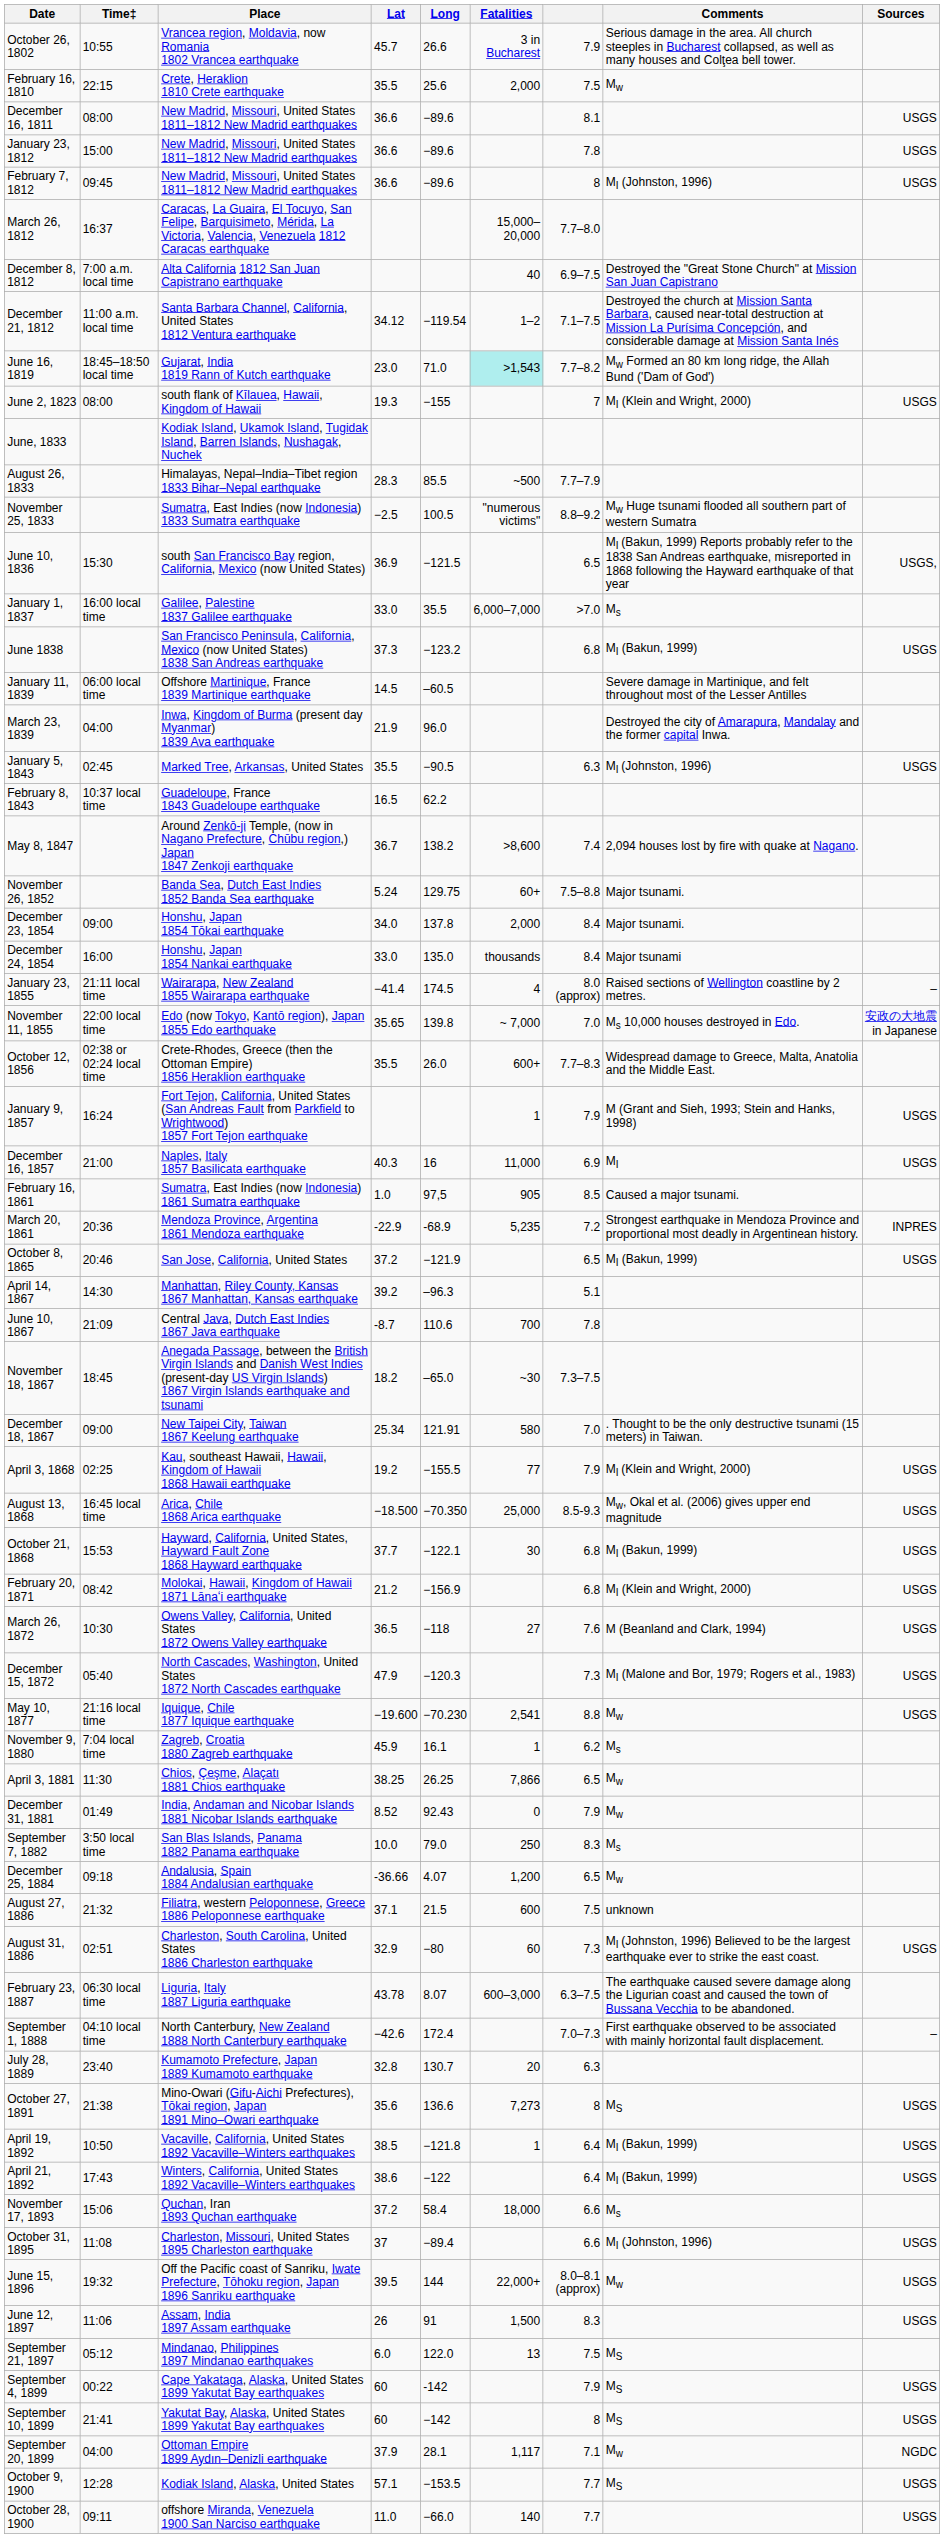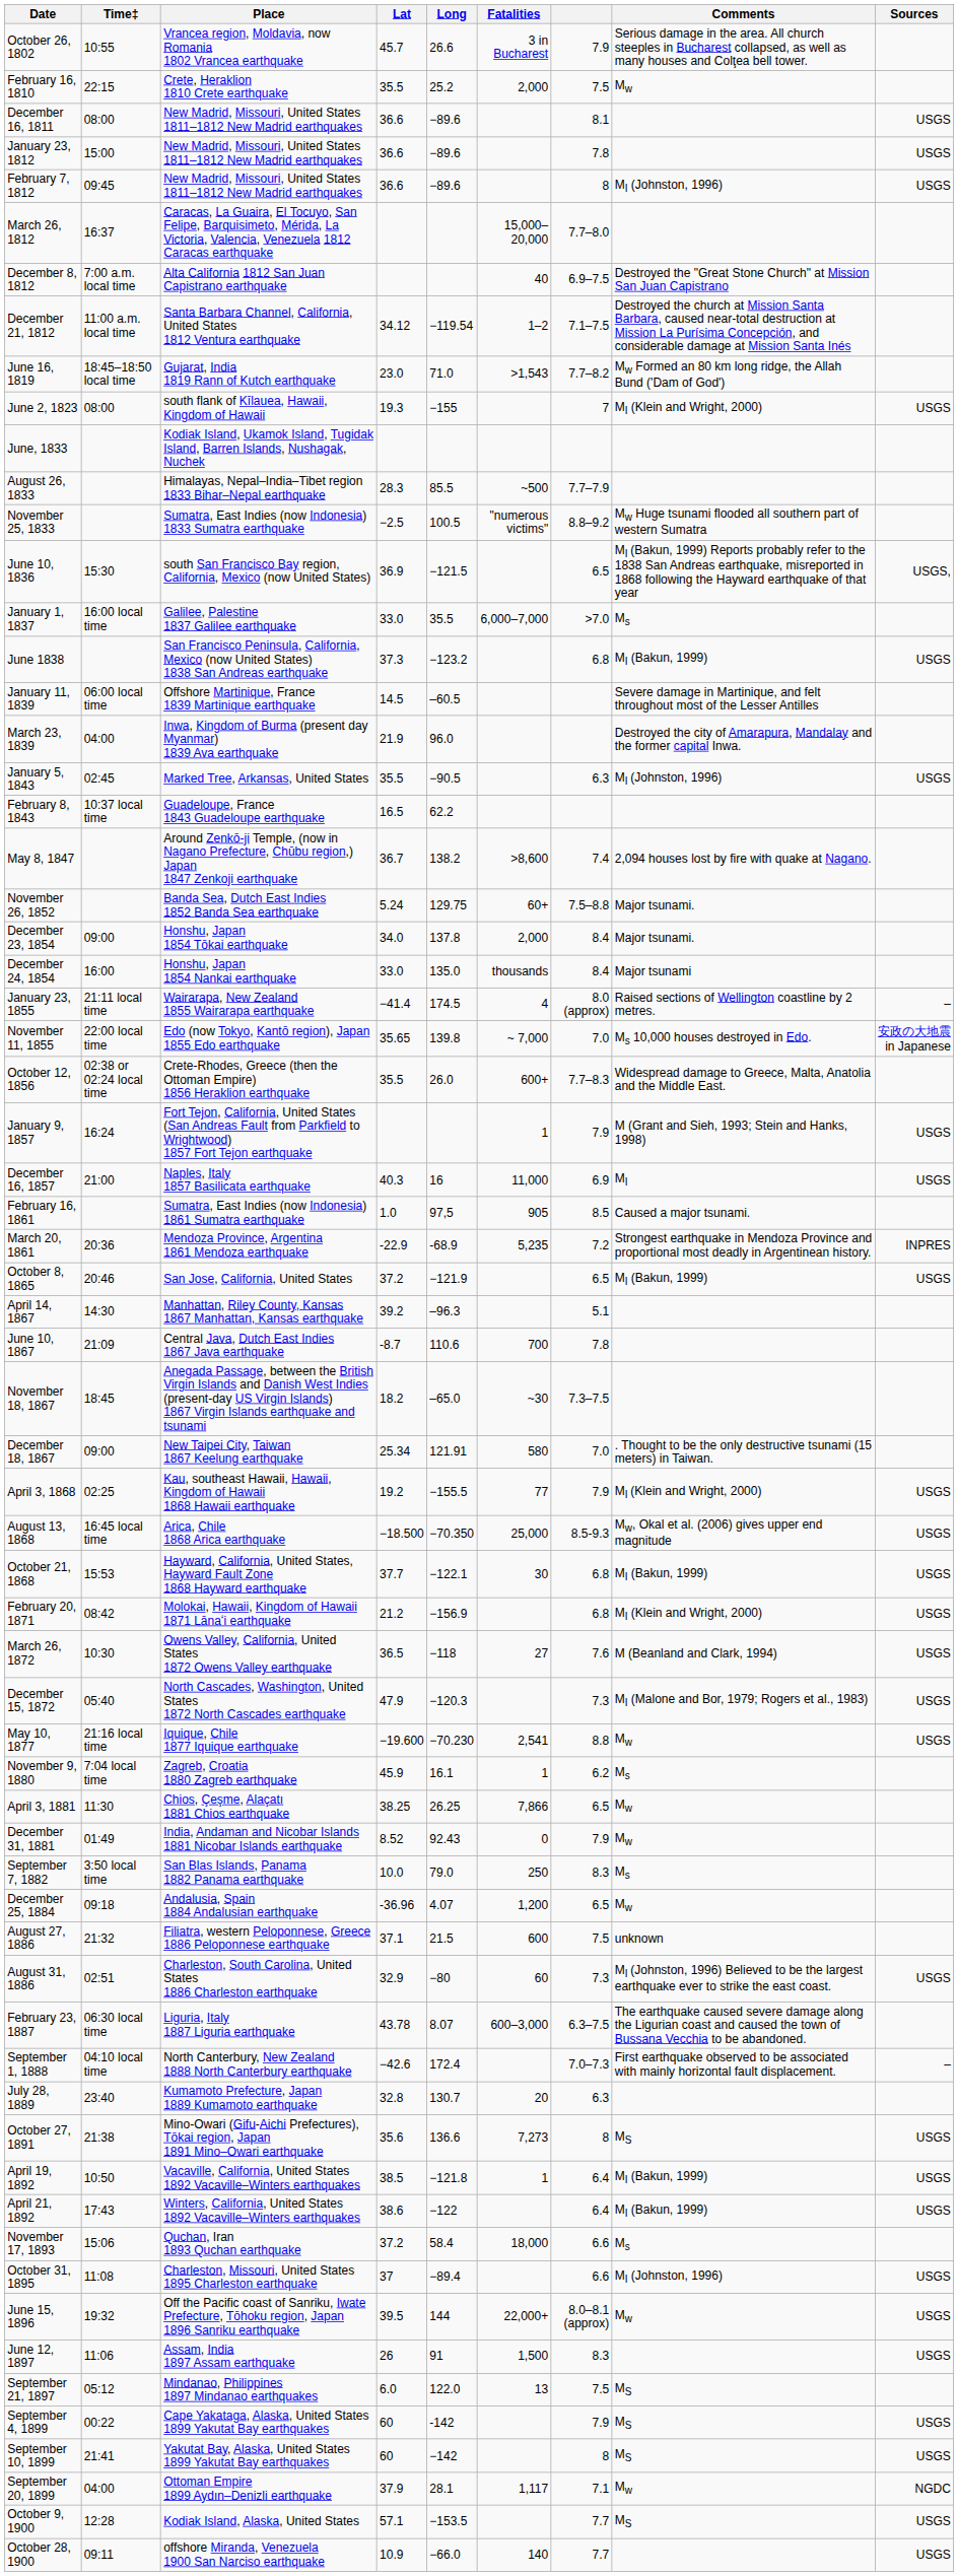February 16, 1810 | Long: 25.6 -> 25.2
June 16, 1819 | Fatalities: paleturquoise background -> no background
December 25, 1884 | Lat: -36.66 -> -36.96
October 28, 1900 | Lat: 11.0 -> 10.9
